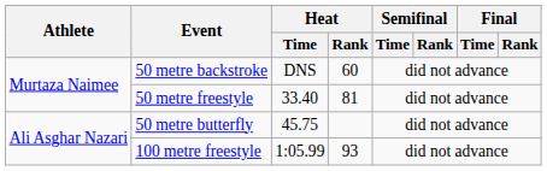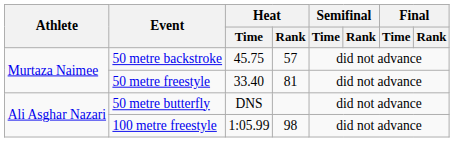50 metre backstroke | Heat / Time: DNS -> 45.75
50 metre backstroke | Heat / Rank: 60 -> 57
50 metre butterfly | Heat / Time: 45.75 -> DNS
100 metre freestyle | Heat / Rank: 93 -> 98
